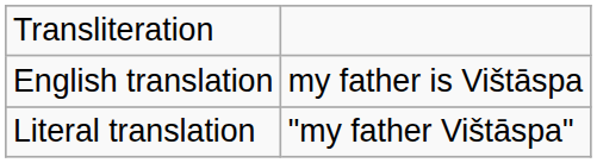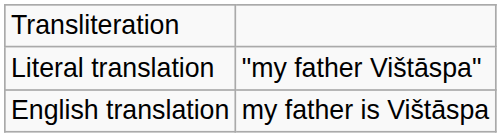rows swapped: Literal translation <-> English translation
